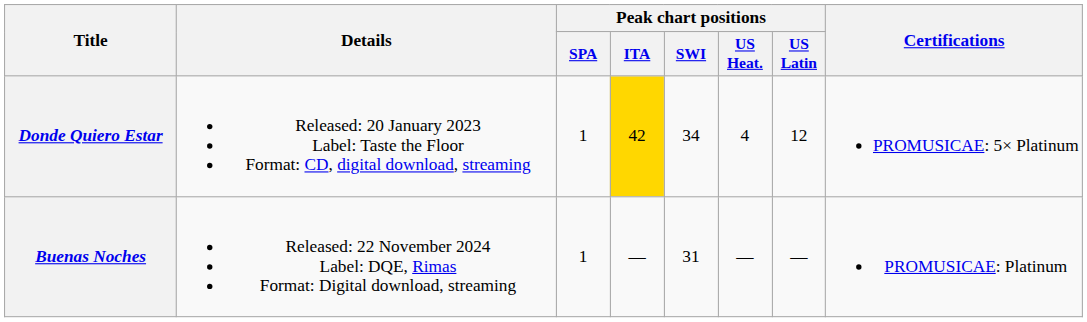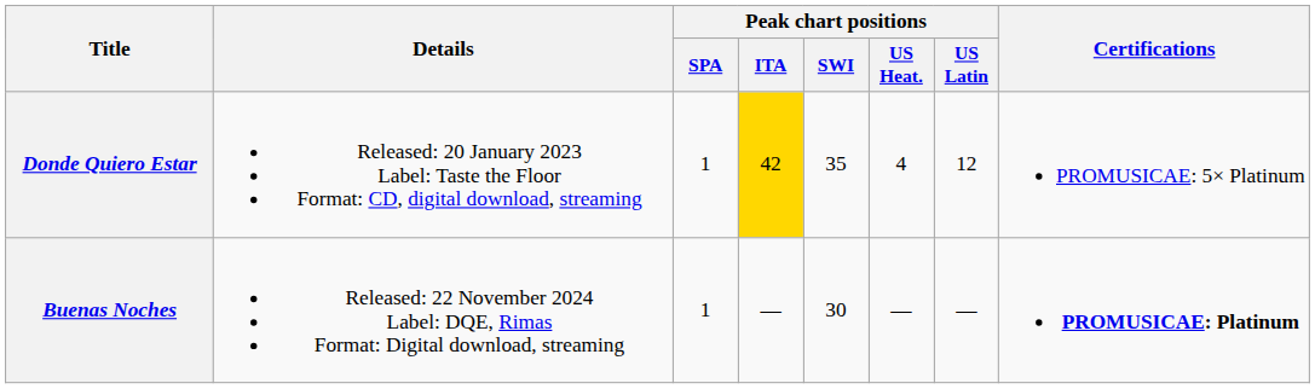Donde Quiero Estar | Peak chart positions / SWI: 34 -> 35
Buenas Noches | Peak chart positions / SWI: 31 -> 30
Buenas Noches | Certifications: normal -> bold
